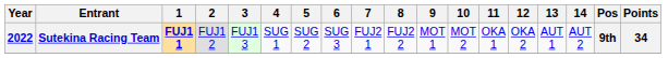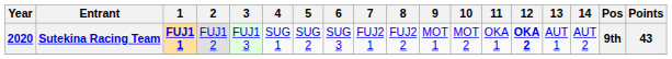Sutekina Racing Team | Year: 2022 -> 2020
Sutekina Racing Team | 12: normal -> bold
Sutekina Racing Team | Points: 34 -> 43
